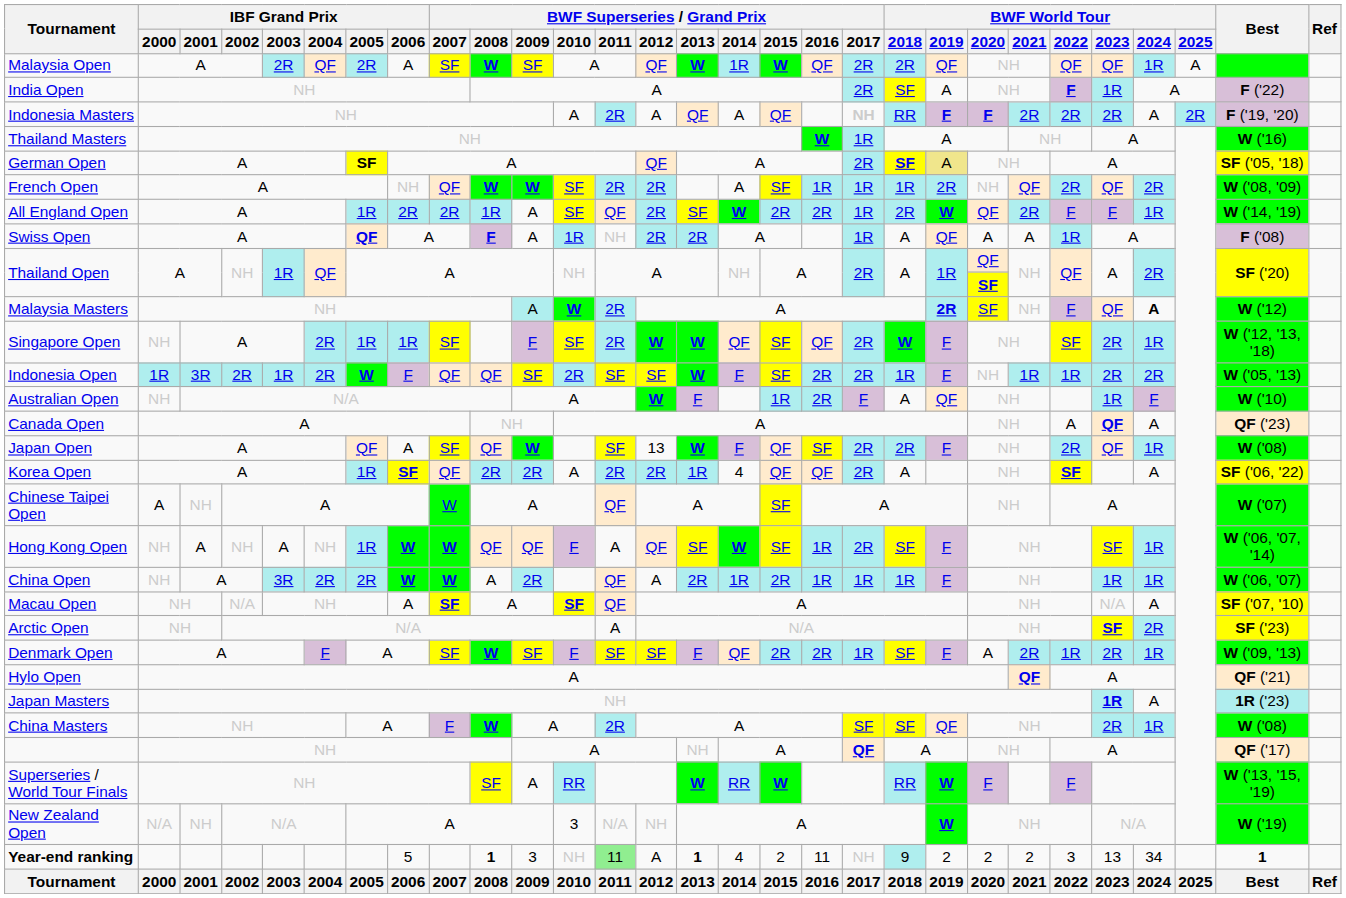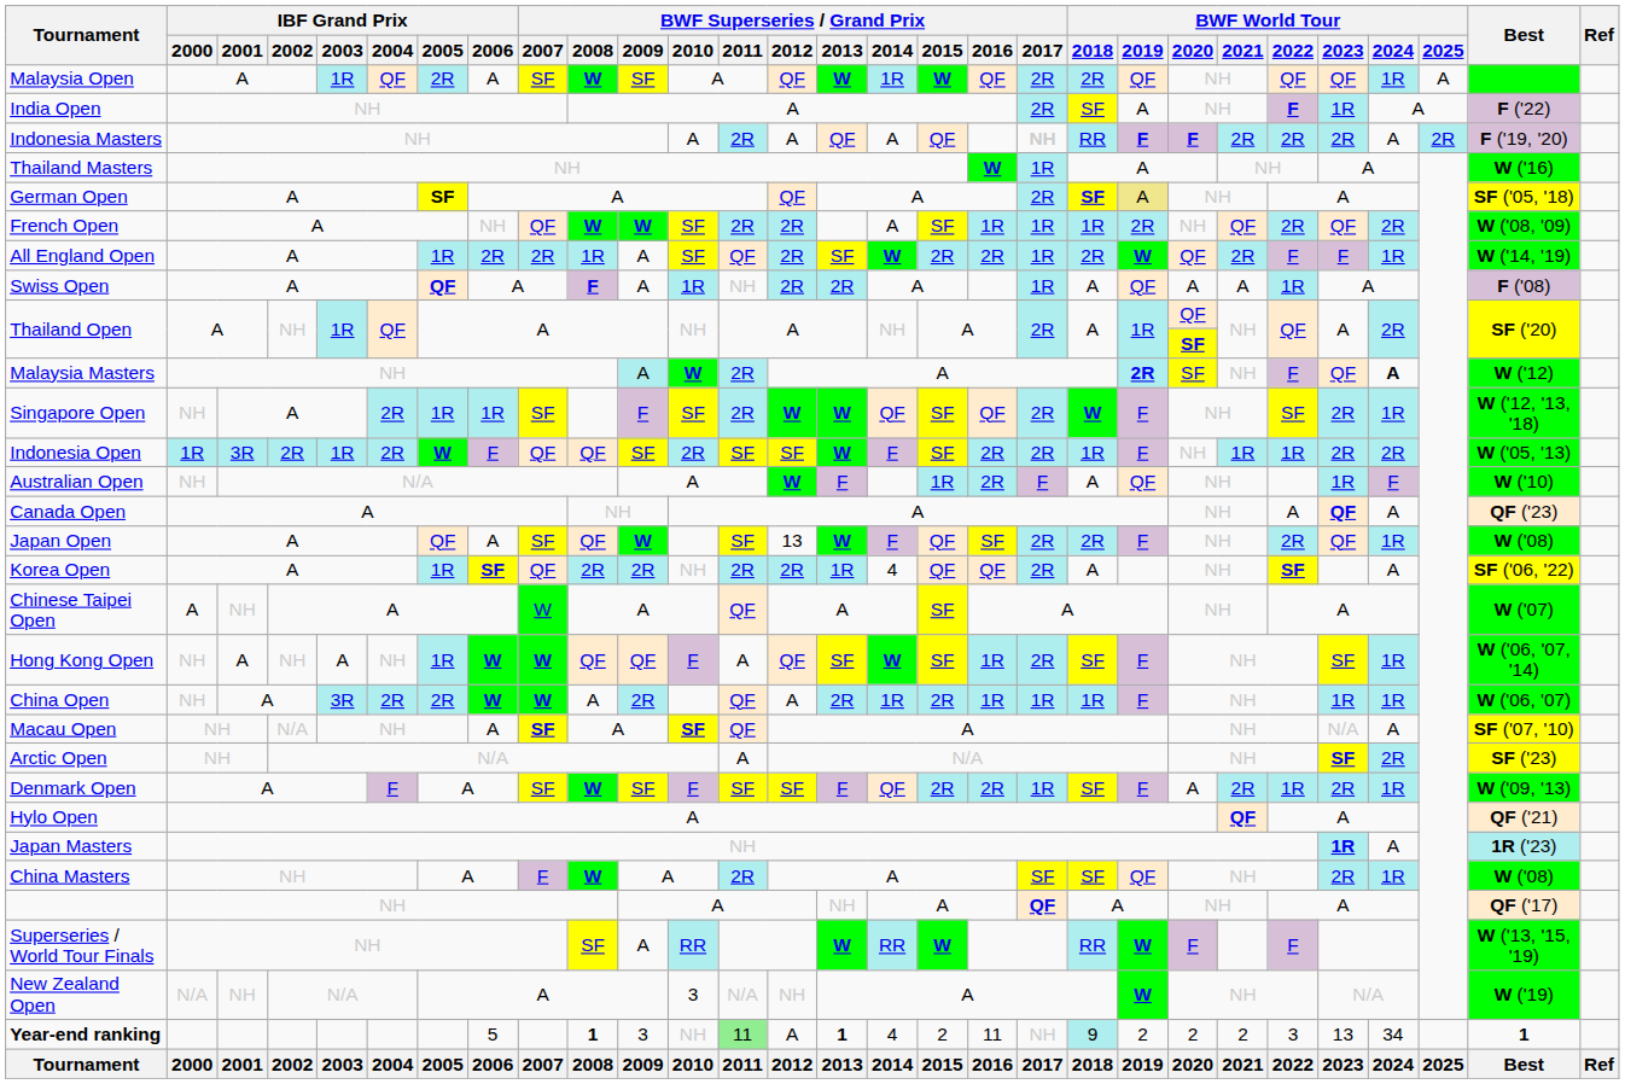Malaysia Open | IBF Grand Prix / 2003: 2R -> 1R
Korea Open | BWF Superseries / Grand Prix / 2010: A -> NH
